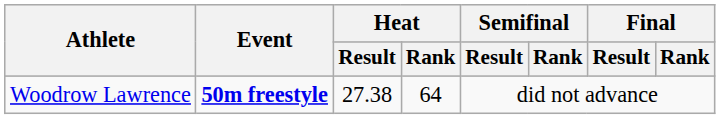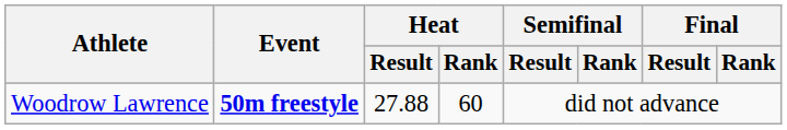Woodrow Lawrence | Heat / Result: 27.38 -> 27.88
Woodrow Lawrence | Heat / Rank: 64 -> 60
